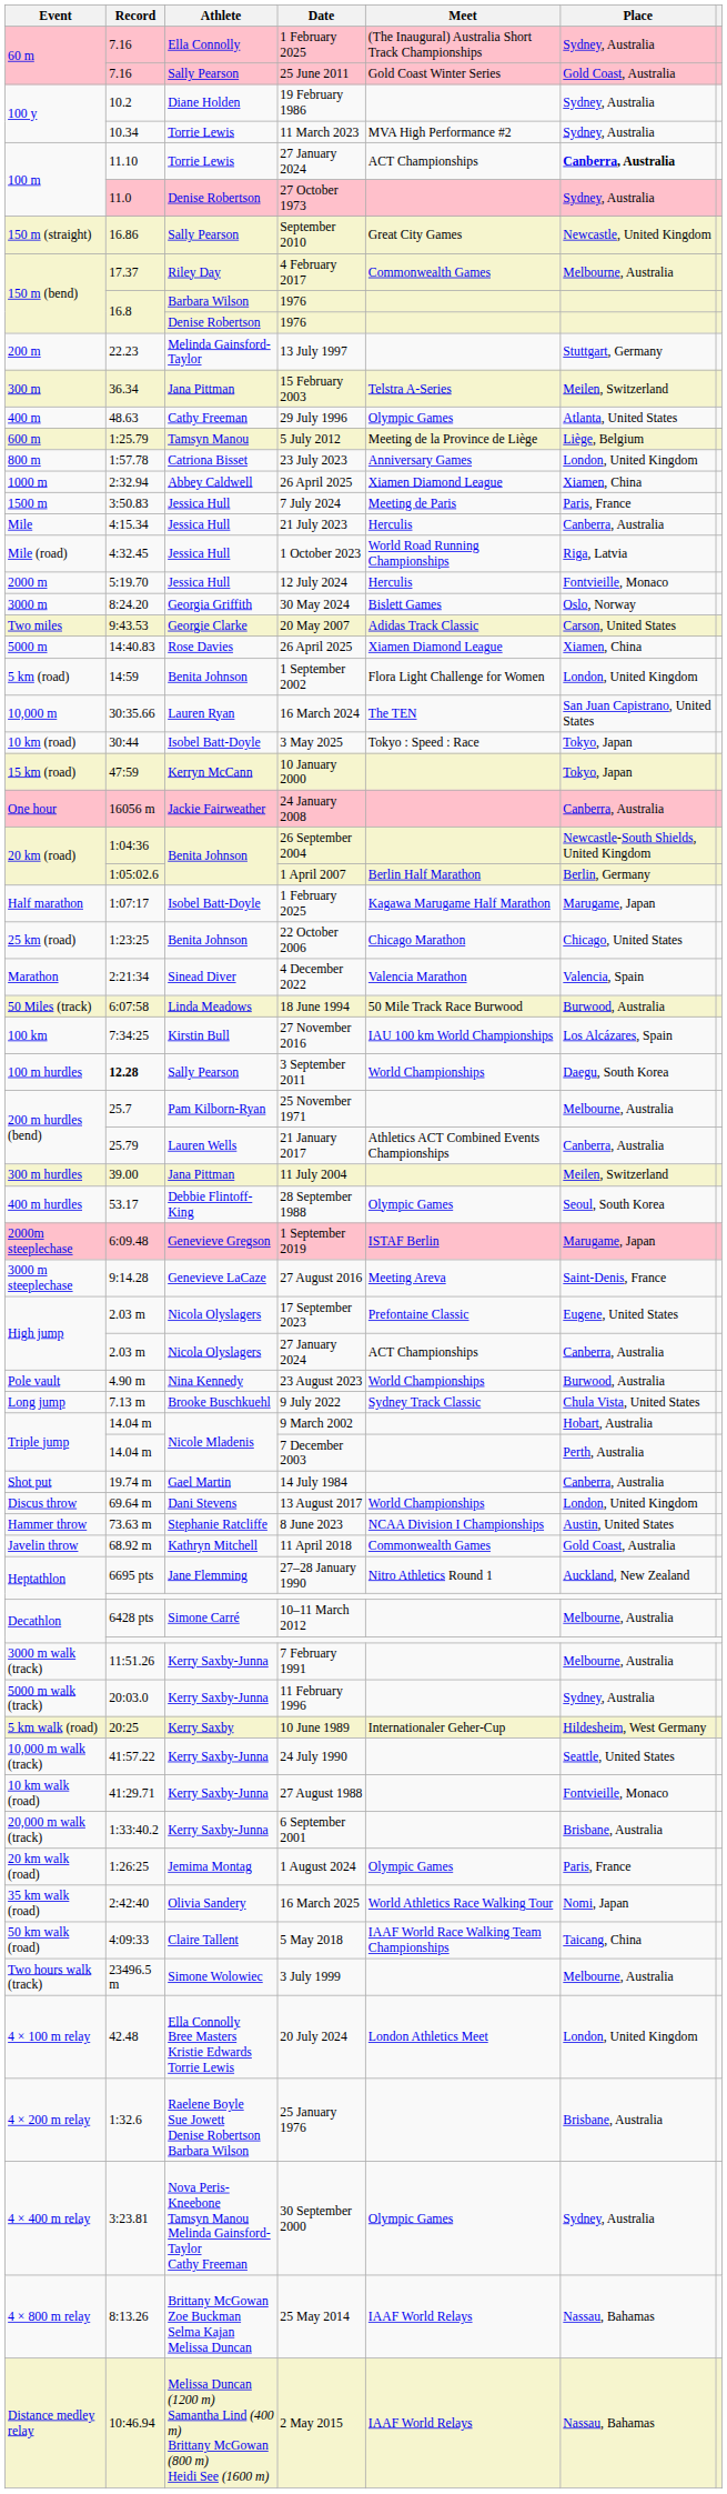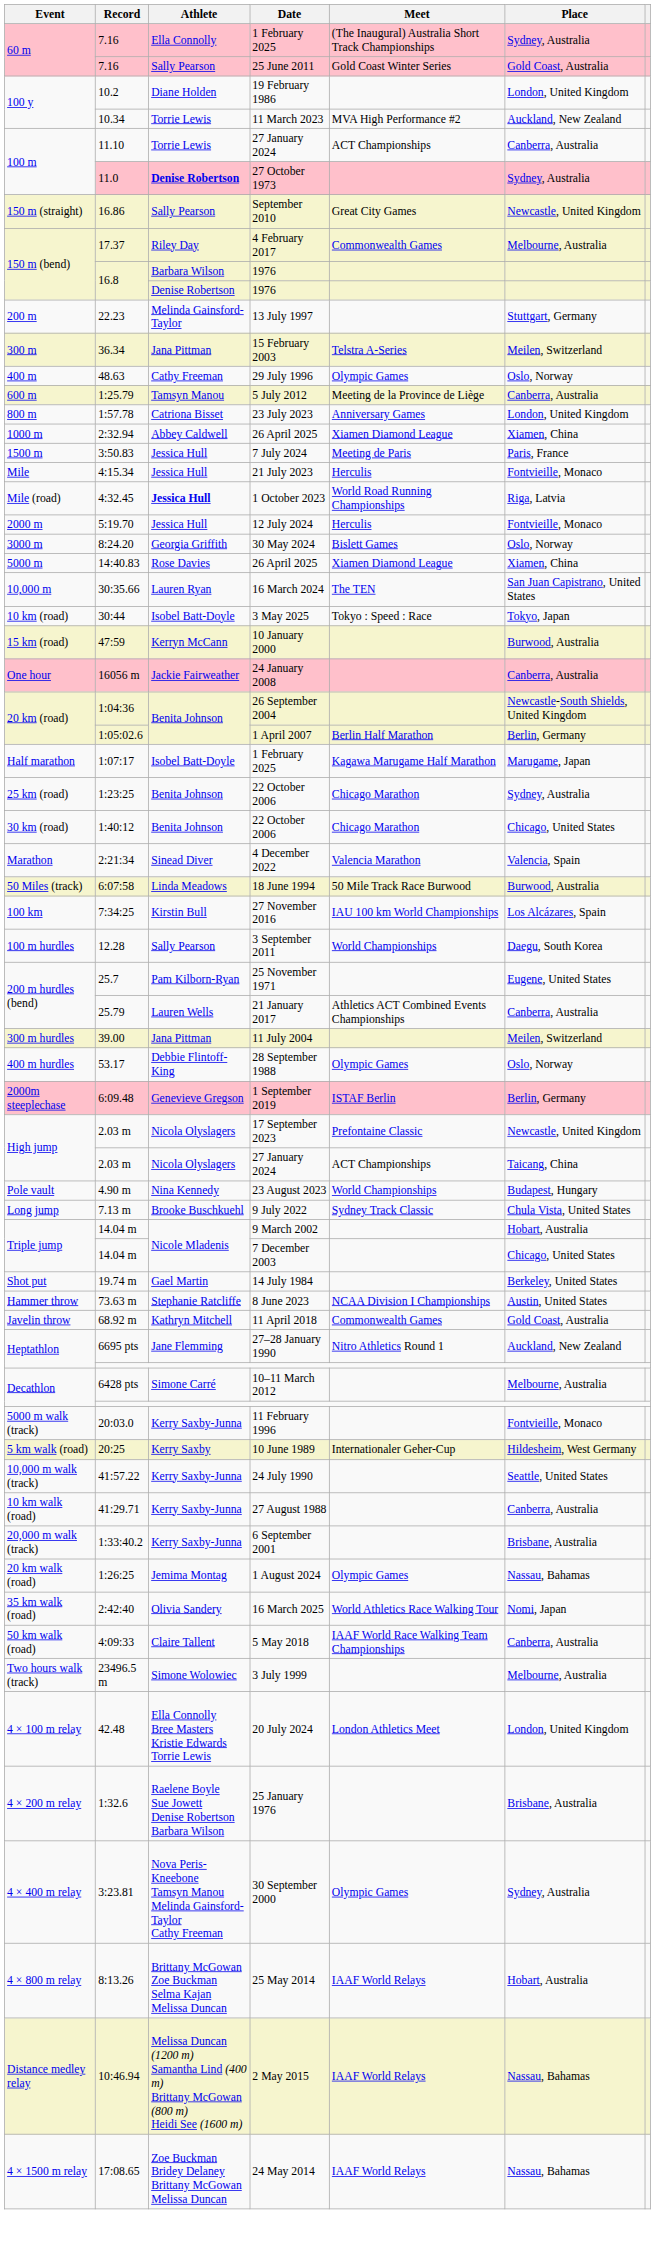19 February 1986 | Place: Sydney, Australia -> London, United Kingdom
11 March 2023 | Place: Sydney, Australia -> Auckland, New Zealand
100 m / 27 January 2024 | Place: bold -> normal
27 October 1973 | Athlete: normal -> bold
29 July 1996 | Place: Atlanta, United States -> Oslo, Norway
5 July 2012 | Place: Liège, Belgium -> Canberra, Australia
21 July 2023 | Place: Canberra, Australia -> Fontvieille, Monaco
1 October 2023 | Athlete: normal -> bold
- row: Two miles | 9:43.53 | Georgie Clarke | 20 May 2007 | Adidas Track Classic | Carson, United States
- row: 5 km (road) | 14:59 | Benita Johnson | 1 September 2002 | Flora Light Challenge for Women | London, United Kingdom
10 January 2000 | Place: Tokyo, Japan -> Burwood, Australia
25 km (road) / 22 October 2006 | Place: Chicago, United States -> Sydney, Australia
+ row: 30 km (road) | 1:40:12 | Benita Johnson | 22 October 2006 | Chicago Marathon | Chicago, United States
3 September 2011 | Record: bold -> normal
25 November 1971 | Place: Melbourne, Australia -> Eugene, United States
28 September 1988 | Place: Seoul, South Korea -> Oslo, Norway
1 September 2019 | Place: Marugame, Japan -> Berlin, Germany
- row: 3000 m steeplechase | 9:14.28 | Genevieve LaCaze | 27 August 2016 | Meeting Areva | Saint-Denis, France
17 September 2023 | Place: Eugene, United States -> Newcastle, United Kingdom
High jump / 27 January 2024 | Place: Canberra, Australia -> Taicang, China
23 August 2023 | Place: Burwood, Australia -> Budapest, Hungary
7 December 2003 | Place: Perth, Australia -> Chicago, United States
14 July 1984 | Place: Canberra, Australia -> Berkeley, United States
- row: Discus throw | 69.64 m | Dani Stevens | 13 August 2017 | World Championships | London, United Kingdom
- row: 3000 m walk (track) | 11:51.26 | Kerry Saxby-Junna | 7 February 1991 | Melbourne, Australia
11 February 1996 | Place: Sydney, Australia -> Fontvieille, Monaco
27 August 1988 | Place: Fontvieille, Monaco -> Canberra, Australia
1 August 2024 | Place: Paris, France -> Nassau, Bahamas
5 May 2018 | Place: Taicang, China -> Canberra, Australia
25 May 2014 | Place: Nassau, Bahamas -> Hobart, Australia
+ row: 4 × 1500 m relay | 17:08.65 | Zoe Buckman Bridey Delaney Brittany McGowan Melissa Duncan | 24 May 2014 | IAAF World Relays | Nassau, Bahamas
